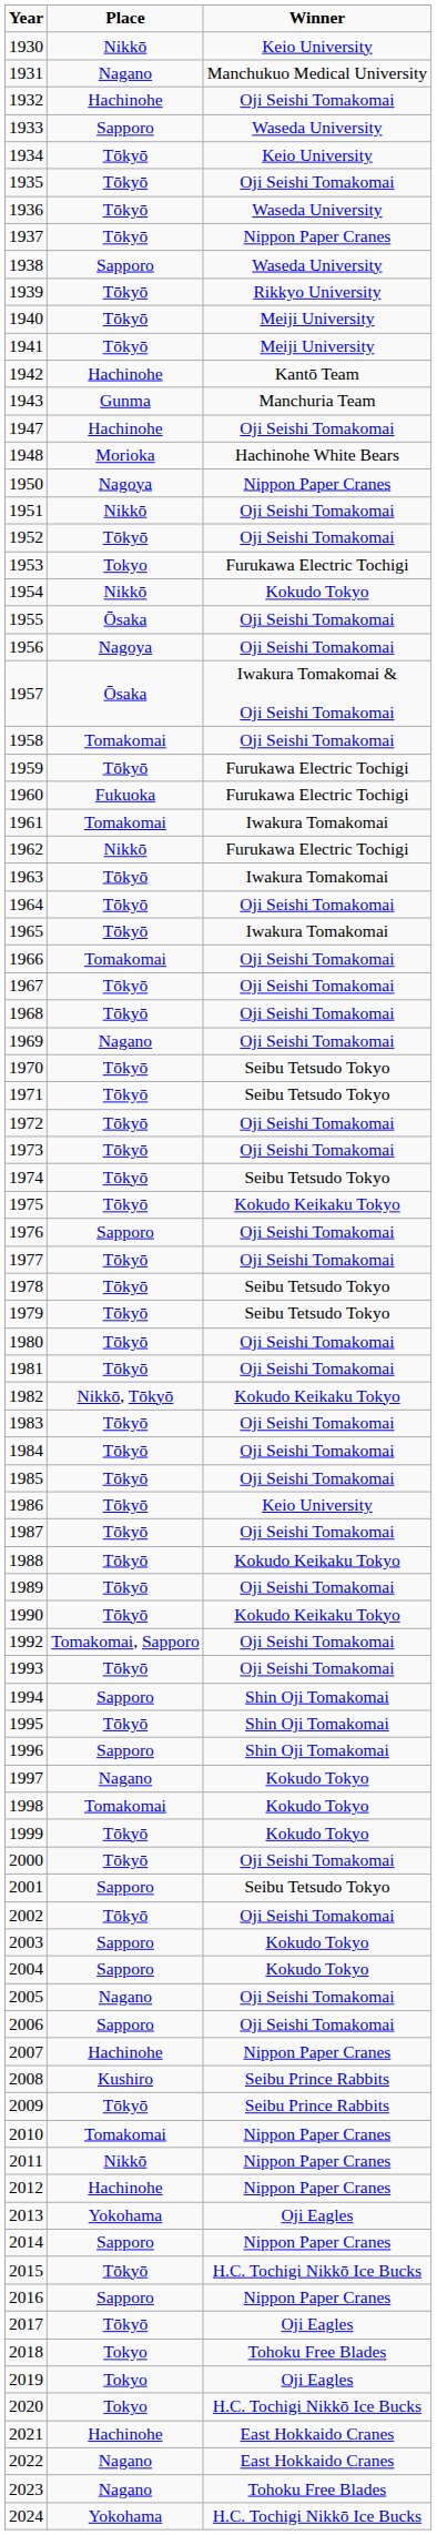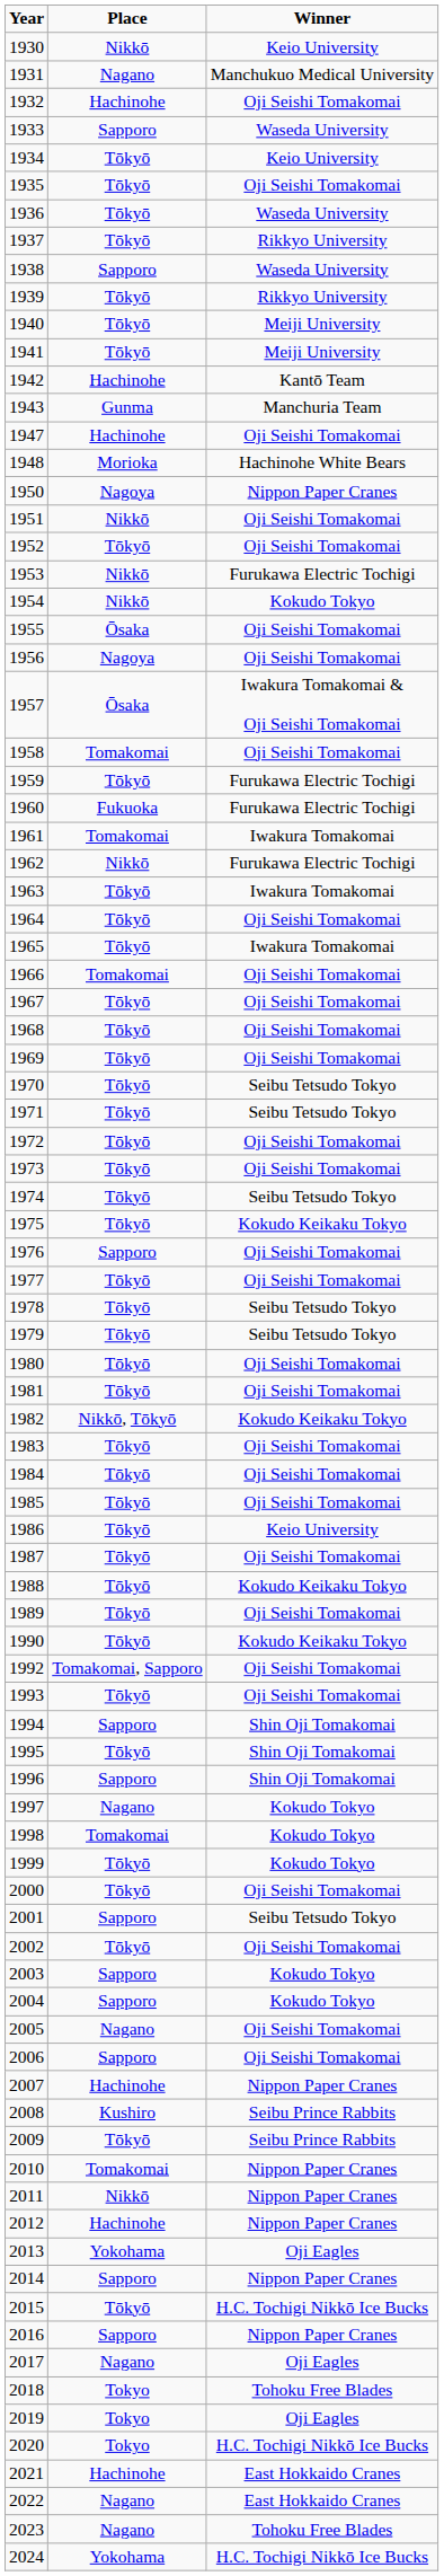1937 | Winner: Nippon Paper Cranes -> Rikkyo University
1953 | Place: Tokyo -> Nikkō
1969 | Place: Nagano -> Tōkyō
2017 | Place: Tōkyō -> Nagano
